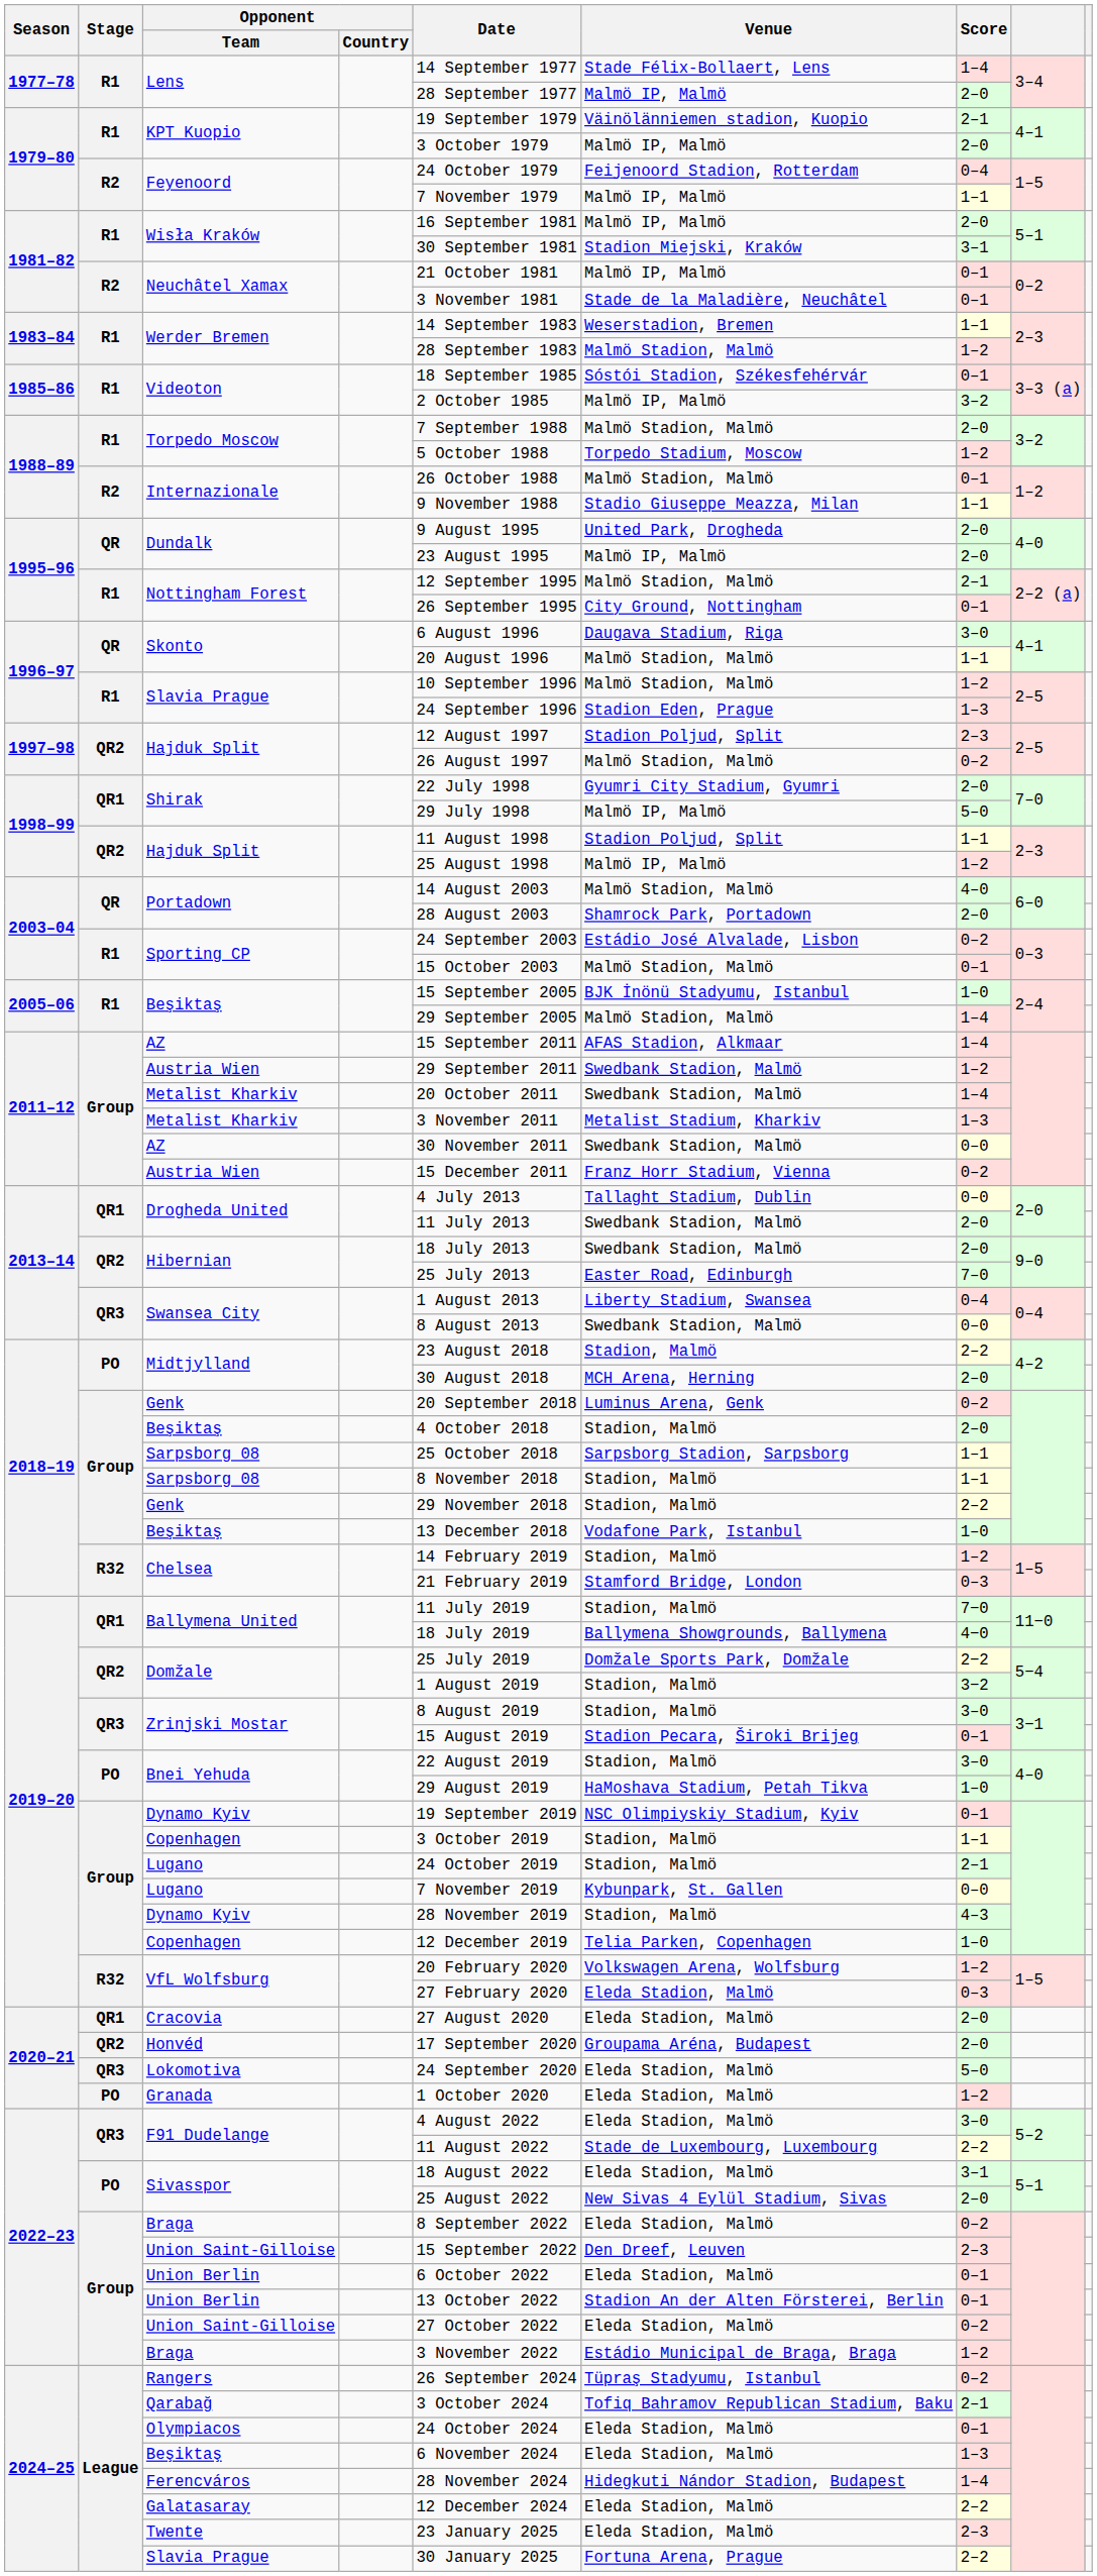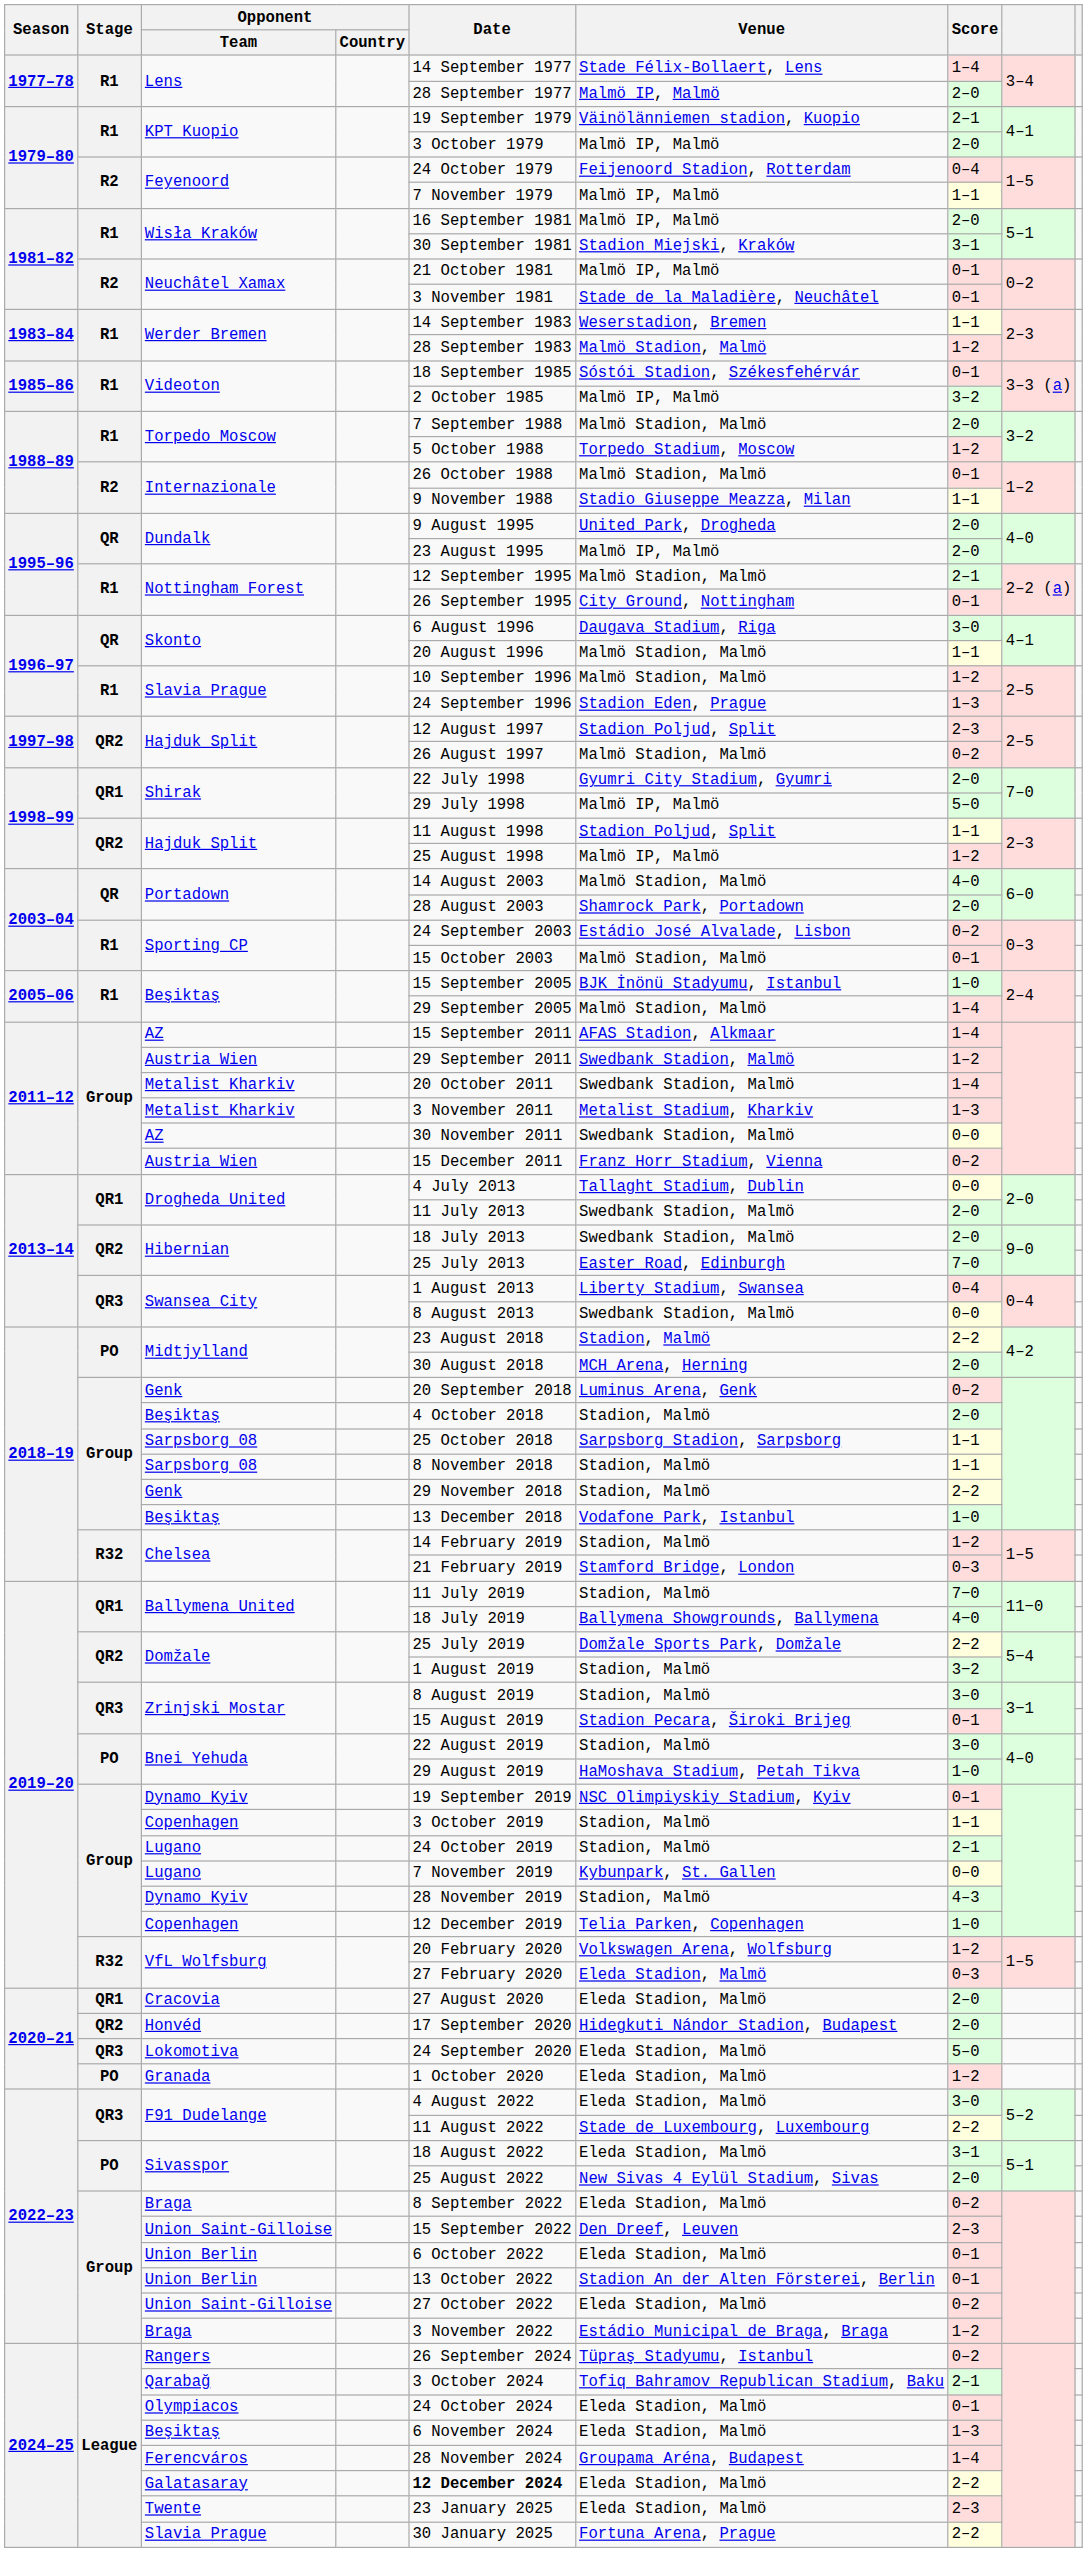Honvéd | Venue: Groupama Aréna, Budapest -> Hidegkuti Nándor Stadion, Budapest
Ferencváros | Venue: Hidegkuti Nándor Stadion, Budapest -> Groupama Aréna, Budapest
Galatasaray | Date: normal -> bold
